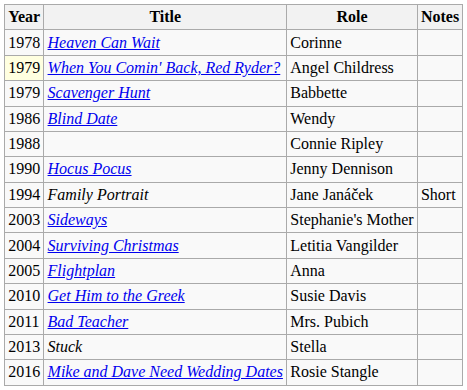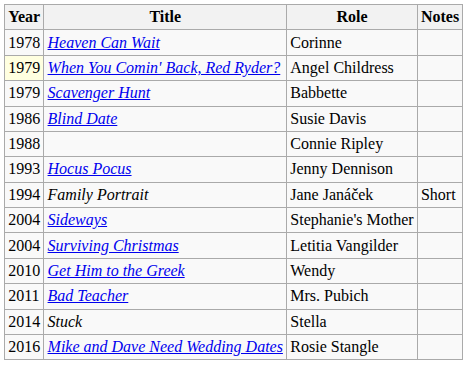Blind Date | Role: Wendy -> Susie Davis
Hocus Pocus | Year: 1990 -> 1993
Sideways | Year: 2003 -> 2004
- row: 2005 | Flightplan | Anna
Get Him to the Greek | Role: Susie Davis -> Wendy
Stuck | Year: 2013 -> 2014
